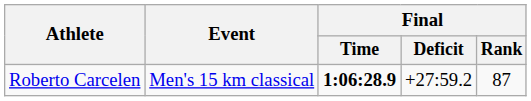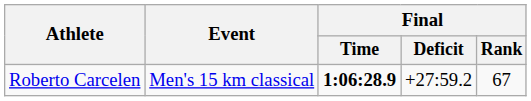Roberto Carcelen | Final / Rank: 87 -> 67
